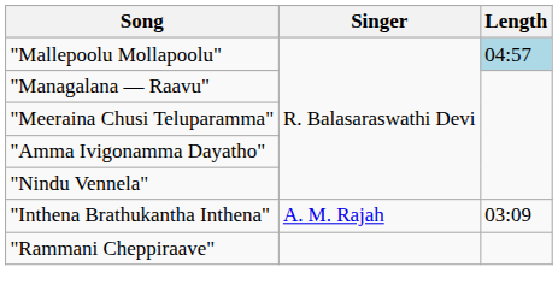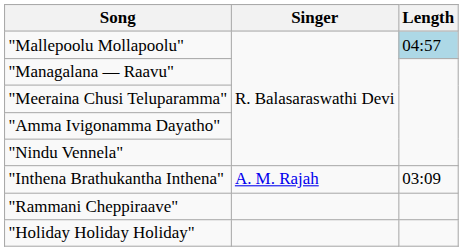+ row: "Holiday Holiday Holiday"
